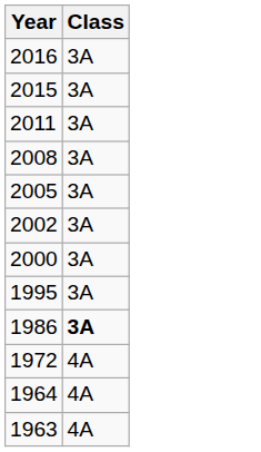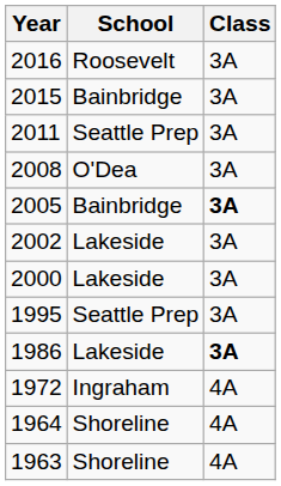+ column: School | Roosevelt | Bainbridge | Seattle Prep | O'Dea | Bainbridge | Lakeside | Lakeside | Seattle Prep | Lakeside | Ingraham | Shoreline | Shoreline
2005 | Class: normal -> bold
